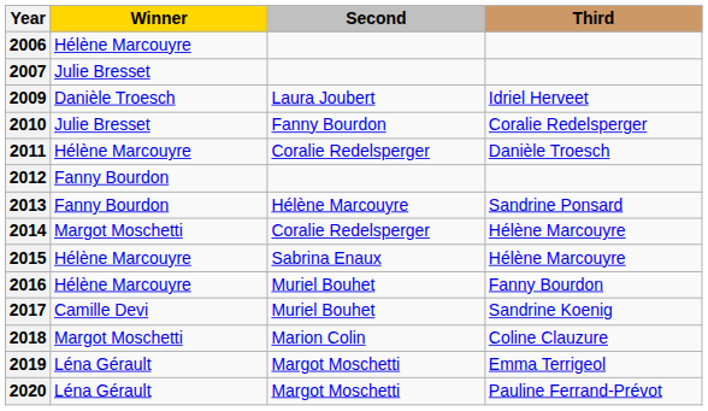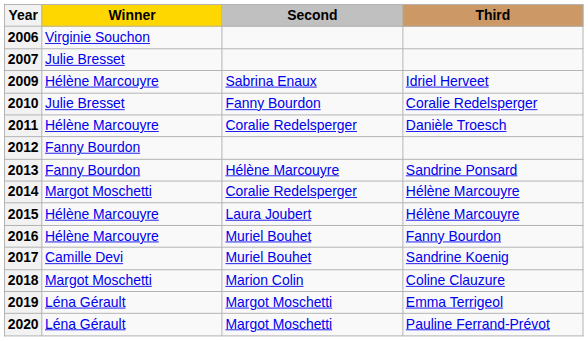2006 | Winner: Hélène Marcouyre -> Virginie Souchon
2009 | Winner: Danièle Troesch -> Hélène Marcouyre
2009 | Second: Laura Joubert -> Sabrina Enaux
2015 | Second: Sabrina Enaux -> Laura Joubert
